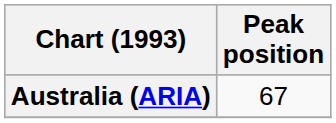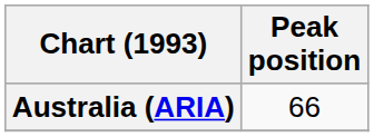Australia (ARIA) | Peak position: 67 -> 66
